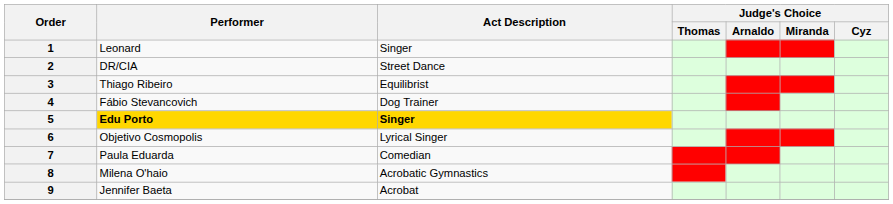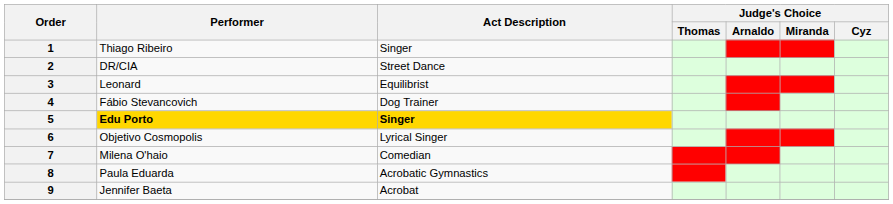1 | Performer: Leonard -> Thiago Ribeiro
3 | Performer: Thiago Ribeiro -> Leonard
7 | Performer: Paula Eduarda -> Milena O'haio
8 | Performer: Milena O'haio -> Paula Eduarda
